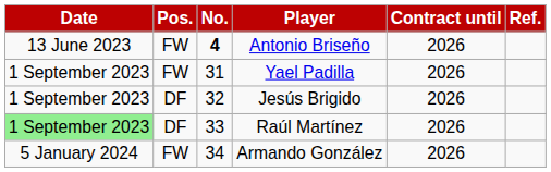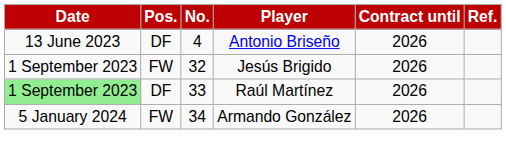Antonio Briseño | Pos.: FW -> DF
Antonio Briseño | No.: bold -> normal
- row: 1 September 2023 | FW | 31 | Yael Padilla | 2026
Jesús Brigido | Pos.: DF -> FW
